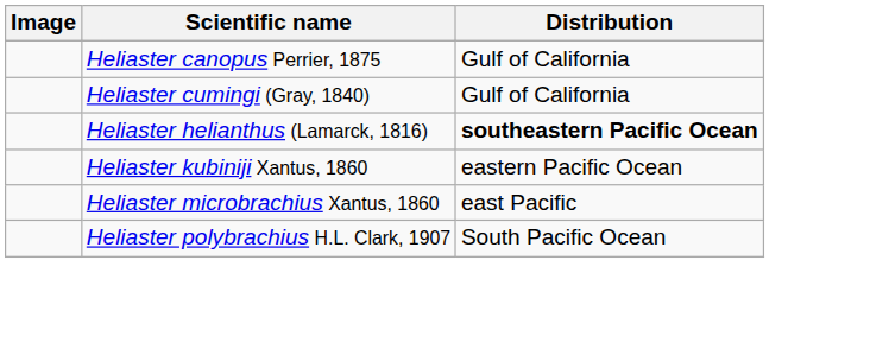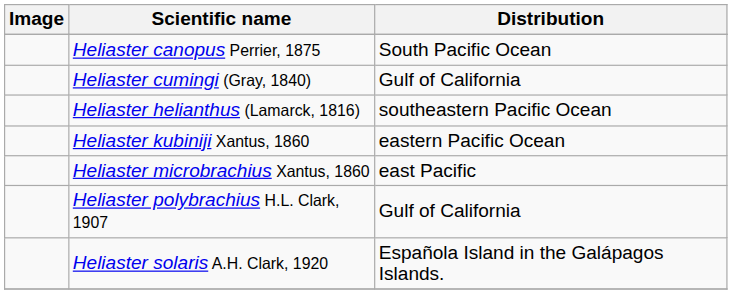Heliaster canopus Perrier, 1875 | Distribution: Gulf of California -> South Pacific Ocean
Heliaster helianthus (Lamarck, 1816) | Distribution: bold -> normal
Heliaster polybrachius H.L. Clark, 1907 | Distribution: South Pacific Ocean -> Gulf of California
+ row: Heliaster solaris A.H. Clark, 1920 | Española Island in the Galápagos Islands.
